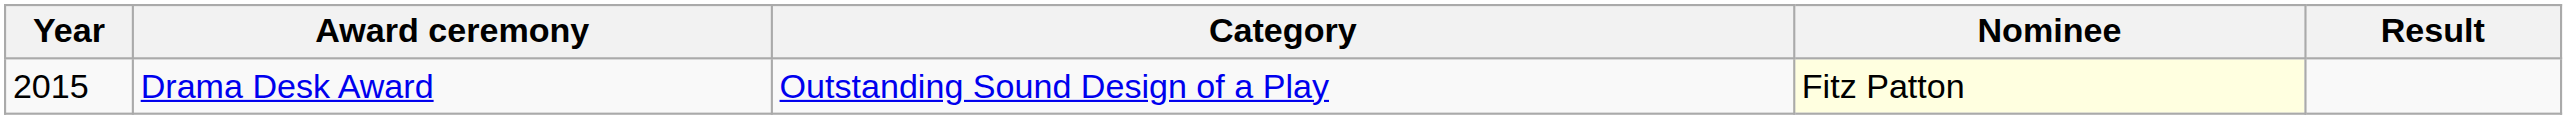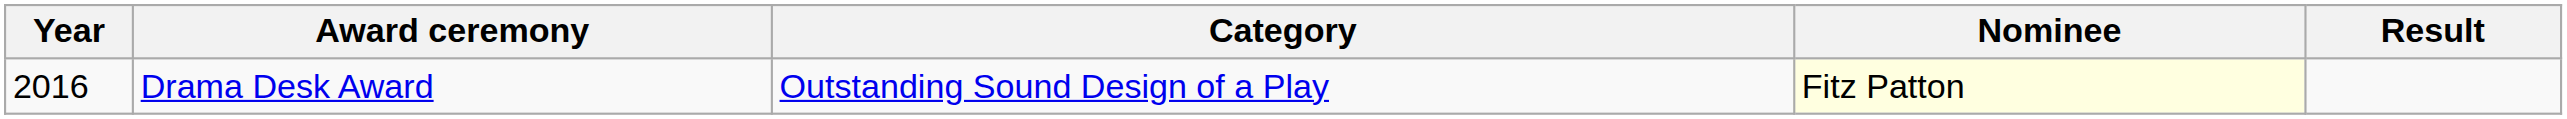Drama Desk Award | Year: 2015 -> 2016
